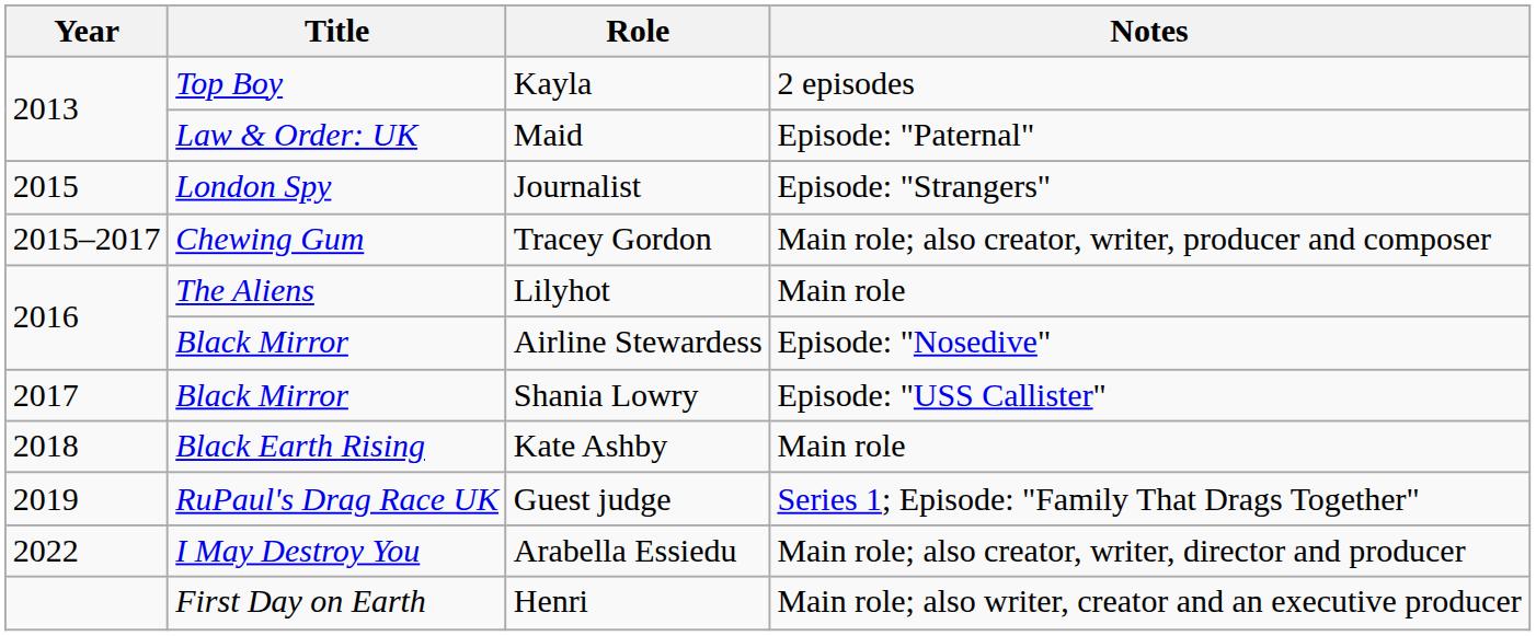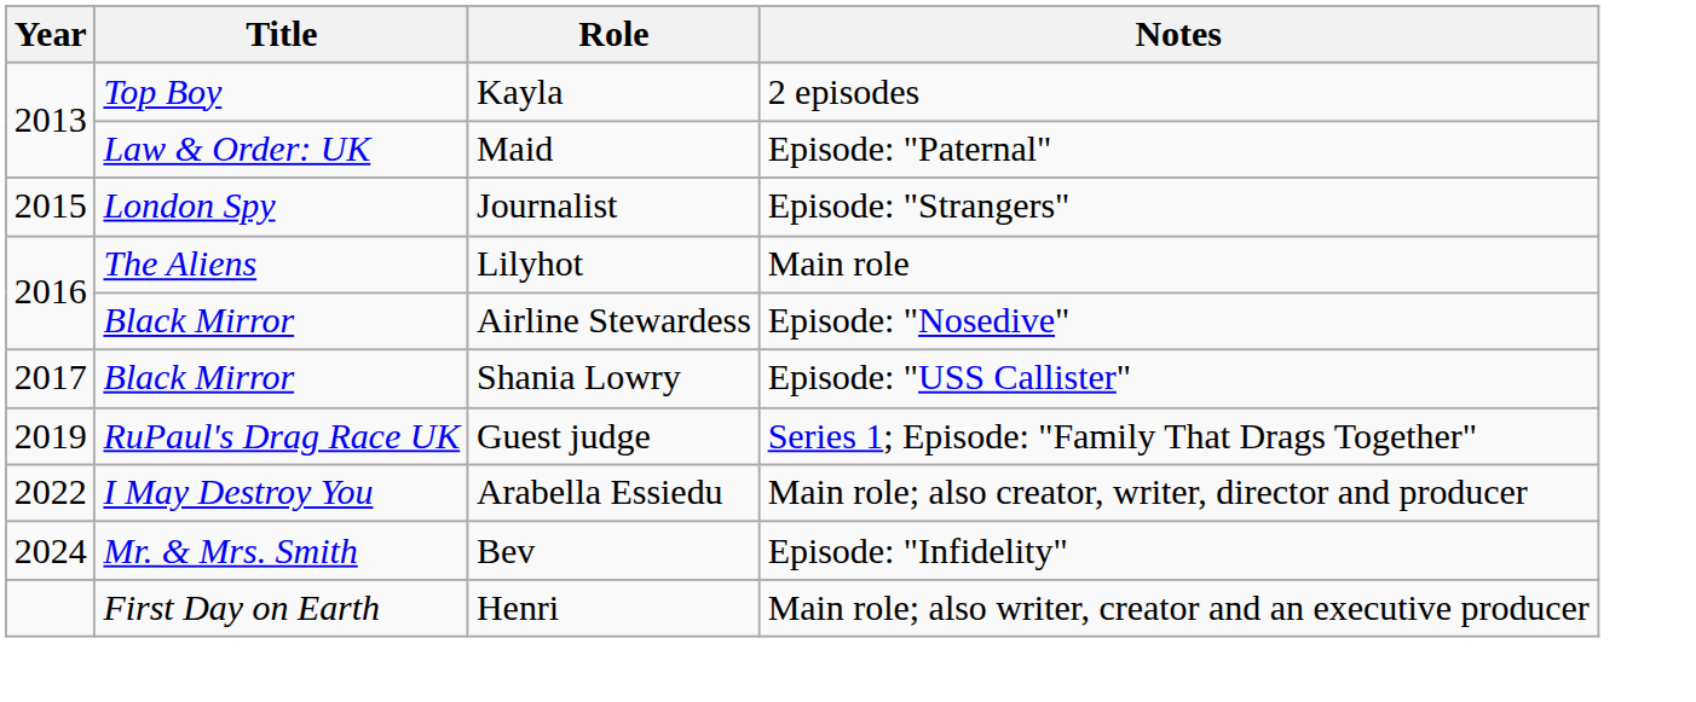- row: 2015–2017 | Chewing Gum | Tracey Gordon | Main role; also creator, writer, producer and composer
- row: 2018 | Black Earth Rising | Kate Ashby | Main role
+ row: 2024 | Mr. & Mrs. Smith | Bev | Episode: "Infidelity"
